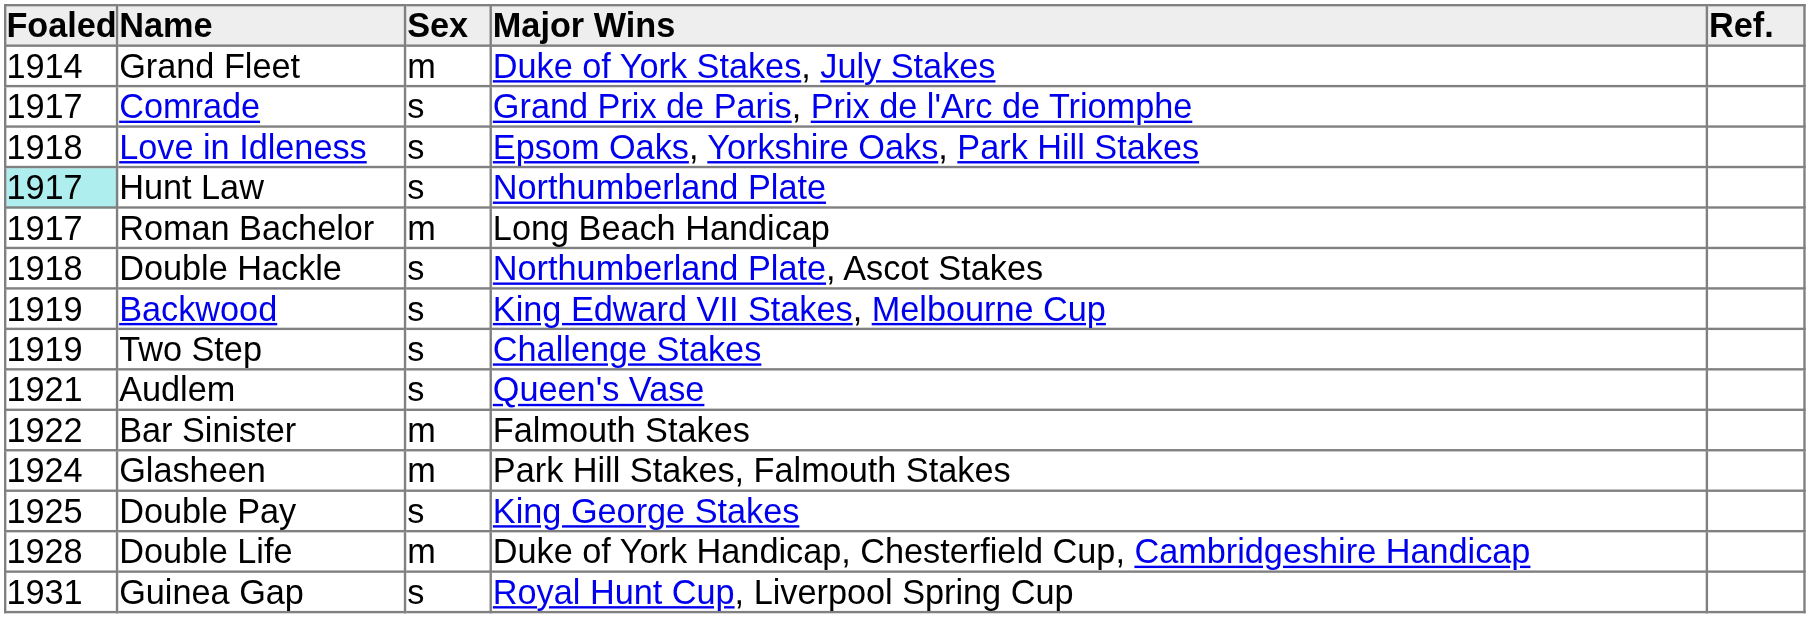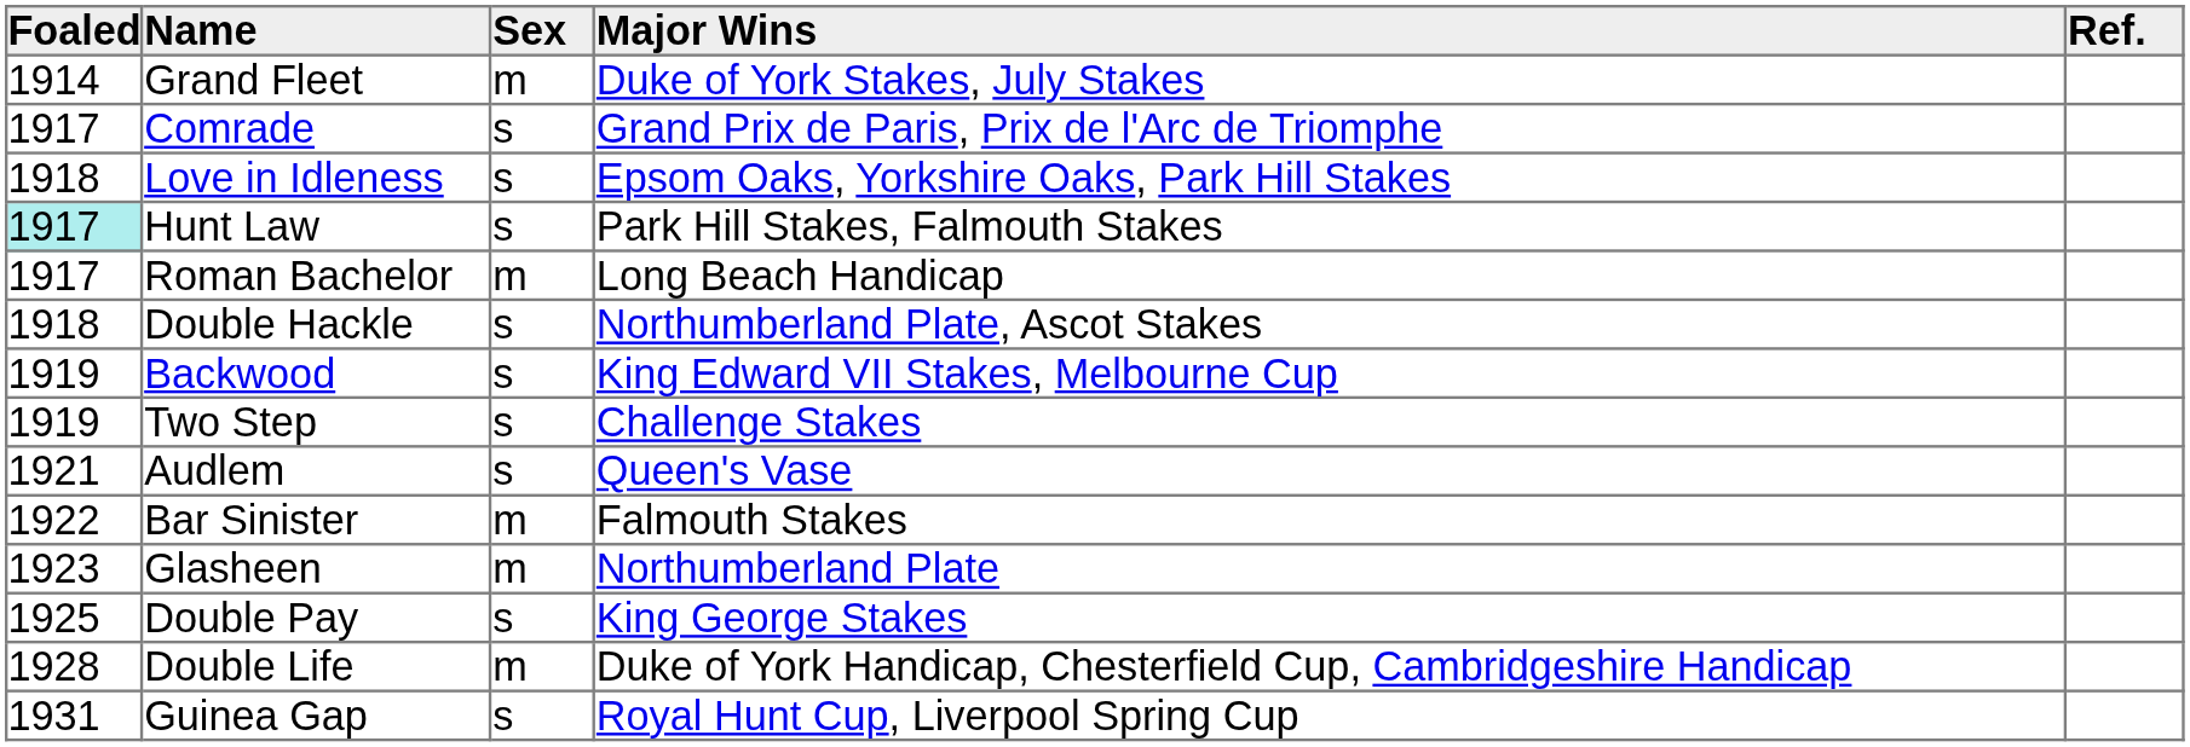Hunt Law | Major Wins: Northumberland Plate -> Park Hill Stakes, Falmouth Stakes
Glasheen | Foaled: 1924 -> 1923
Glasheen | Major Wins: Park Hill Stakes, Falmouth Stakes -> Northumberland Plate
